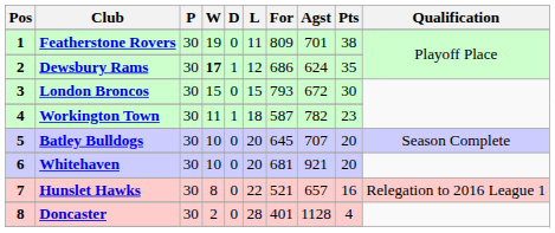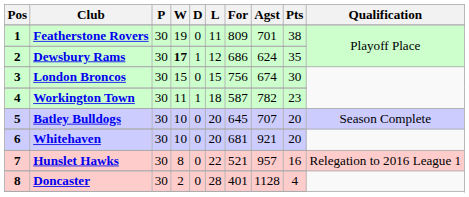London Broncos | For: 793 -> 756
London Broncos | Agst: 672 -> 674
Hunslet Hawks | Agst: 657 -> 957
